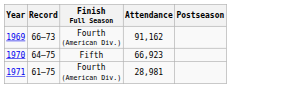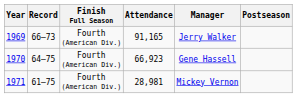+ column: Manager | Jerry Walker | Gene Hassell | Mickey Vernon
1969 | Attendance: 91,162 -> 91,165
1970 | Finish Full Season: Fifth -> Fourth (American Div.)
